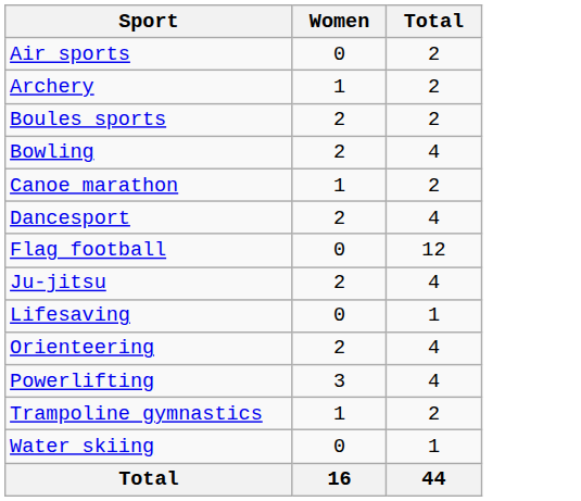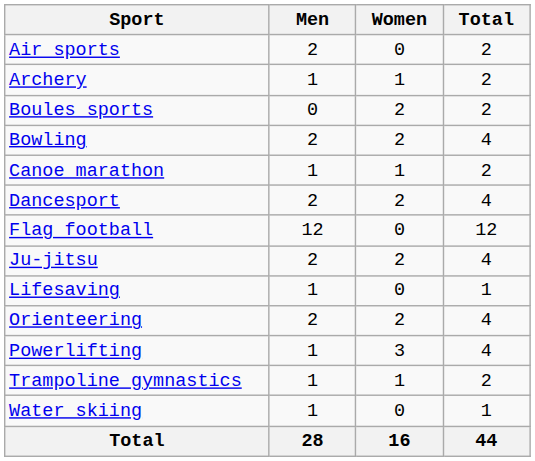+ column: Men | 2 | 1 | 0 | 2 | 1 | 2 | 12 | 2 | 1 | 2 | 1 | 1 | 1 | 28
